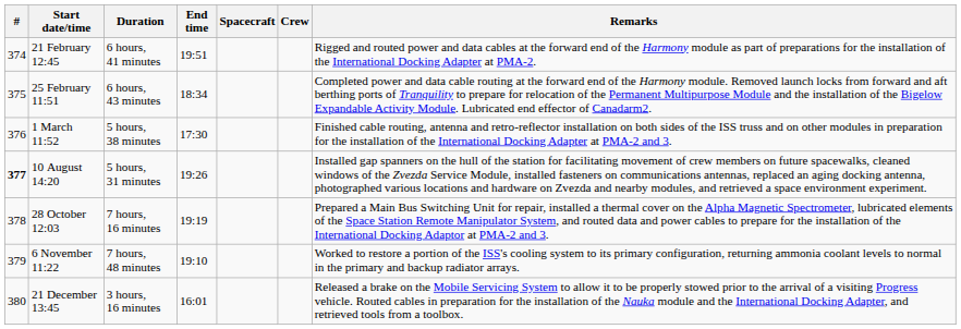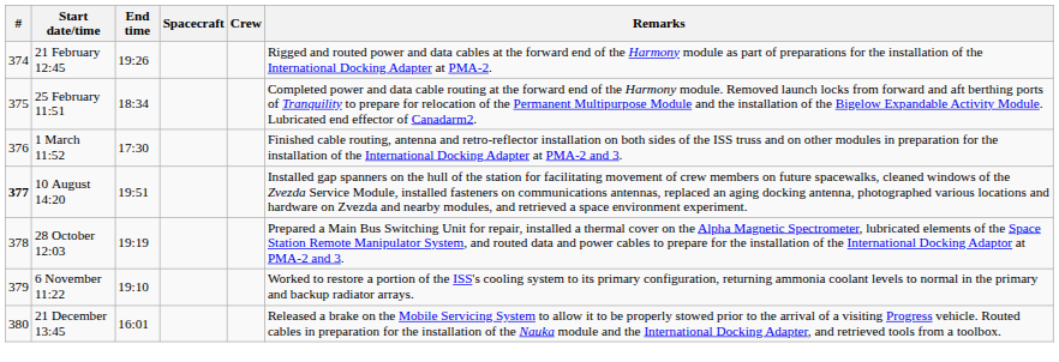- column: Duration | 6 hours, 41 minutes | 6 hours, 43 minutes | 5 hours, 38 minutes | 5 hours, 31 minutes | 7 hours, 16 minutes | 7 hours, 48 minutes | 3 hours, 16 minutes
21 February 12:45 | End time: 19:51 -> 19:26
10 August 14:20 | End time: 19:26 -> 19:51
